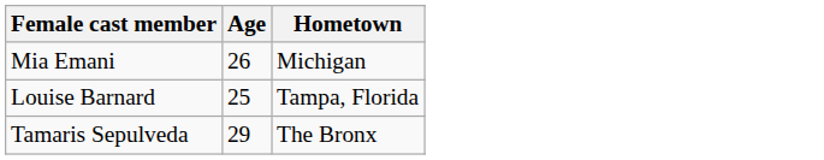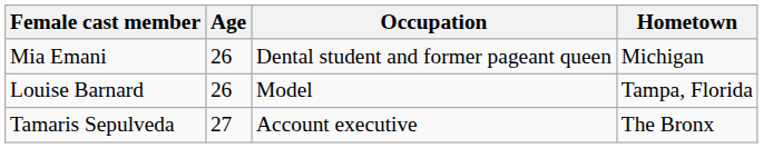+ column: Occupation | Dental student and former pageant queen | Model | Account executive
Louise Barnard | Age: 25 -> 26
Tamaris Sepulveda | Age: 29 -> 27
